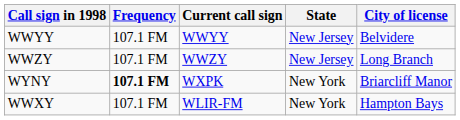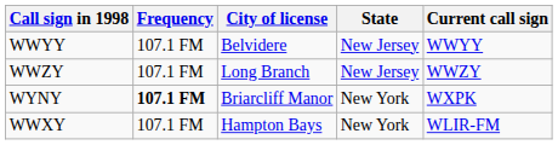columns swapped: City of license <-> Current call sign
